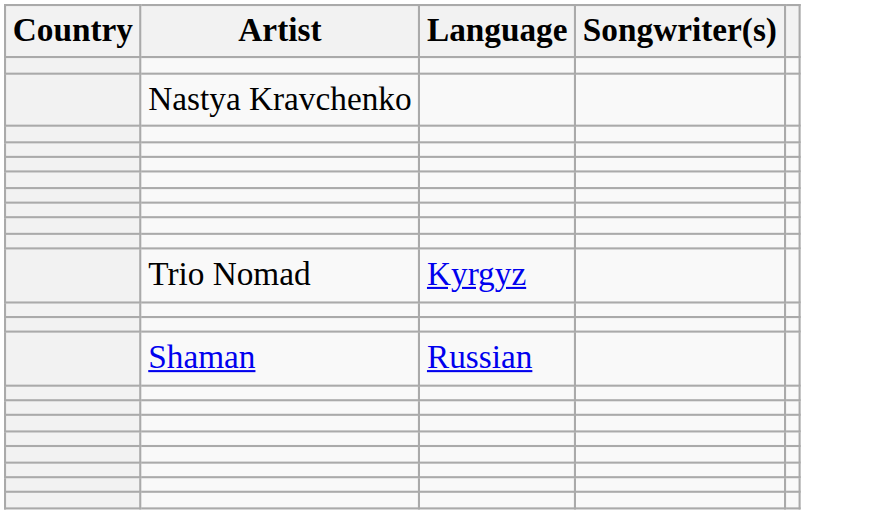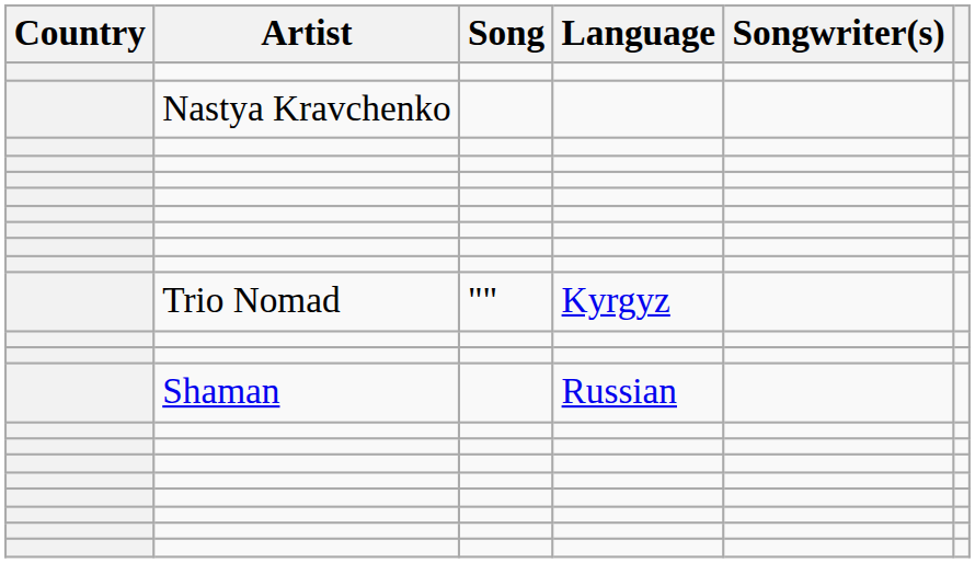+ column: Song | ""
